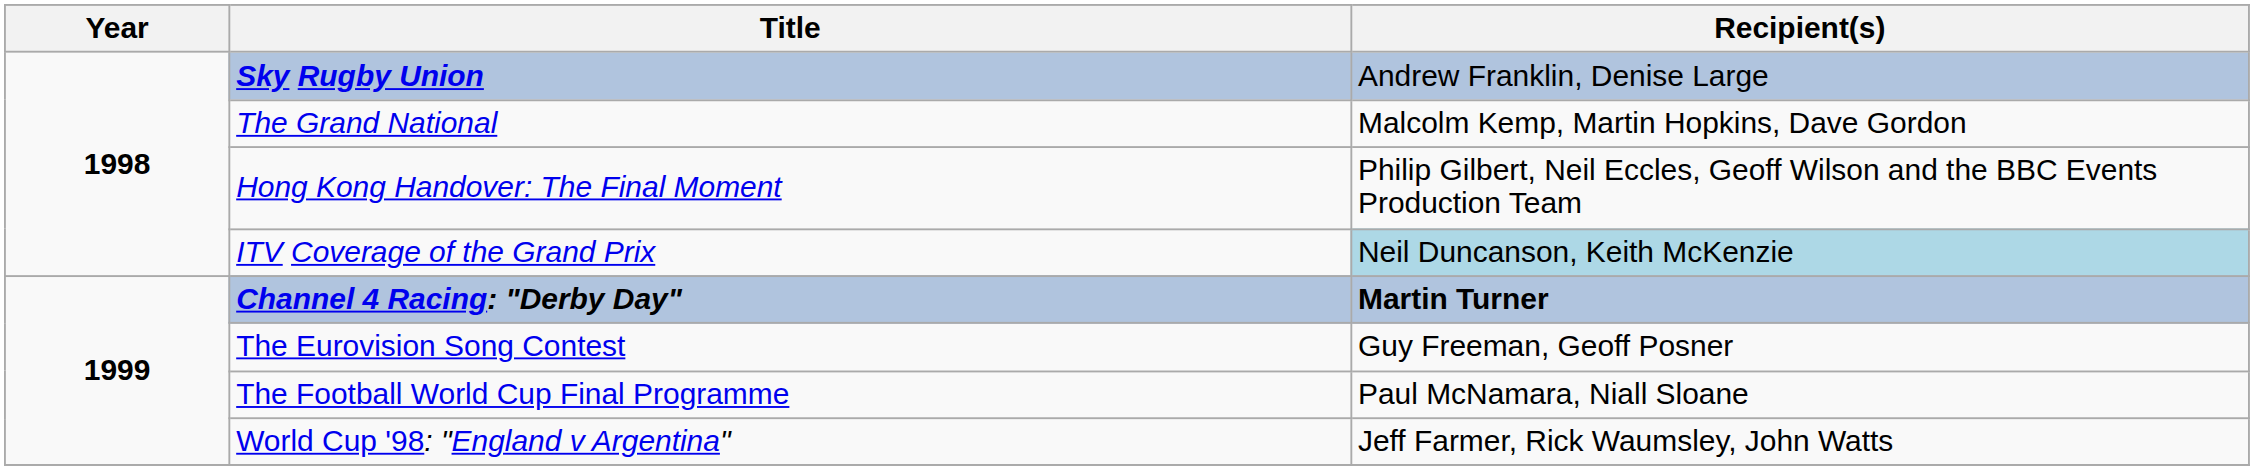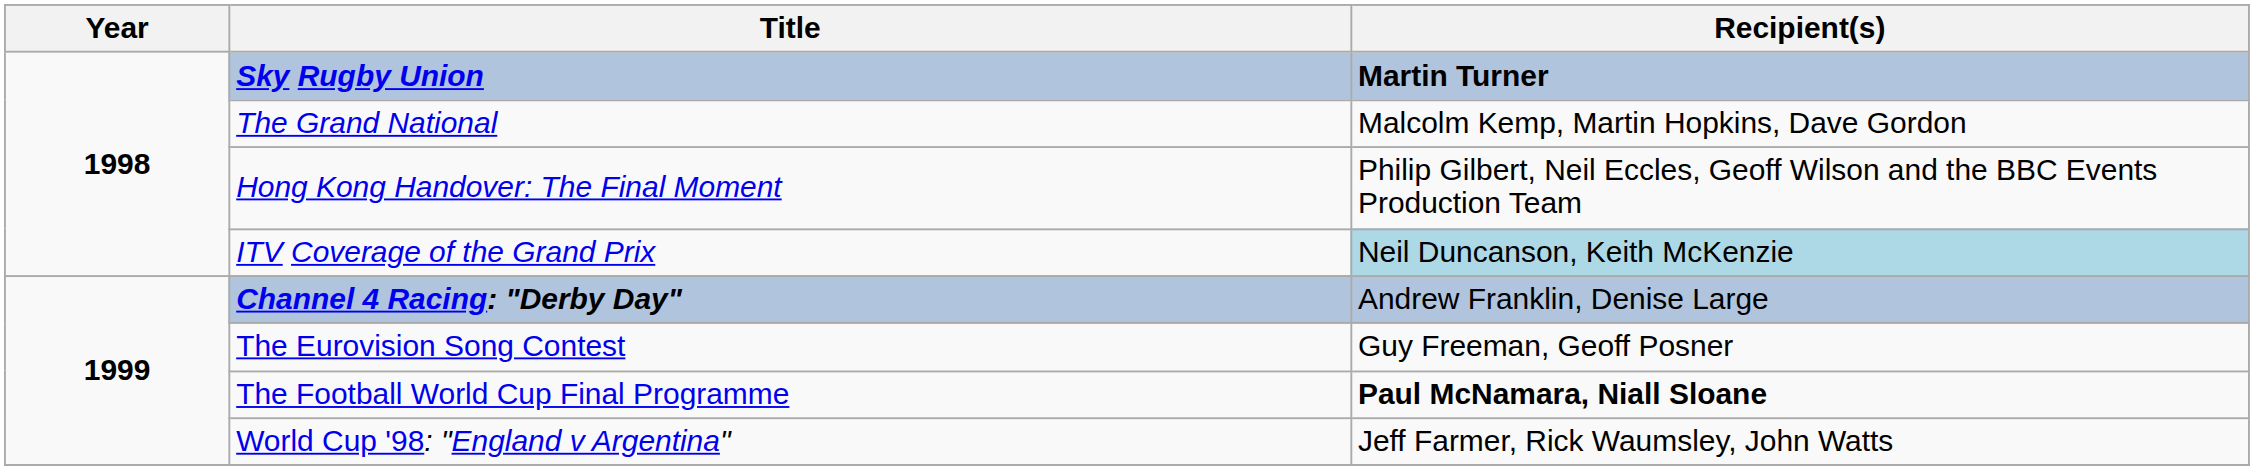Sky Rugby Union | Recipient(s): Andrew Franklin, Denise Large -> Martin Turner
Channel 4 Racing: "Derby Day" | Recipient(s): Martin Turner -> Andrew Franklin, Denise Large
The Football World Cup Final Programme | Recipient(s): normal -> bold
